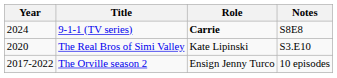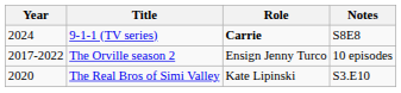rows swapped: The Orville season 2 <-> The Real Bros of Simi Valley
